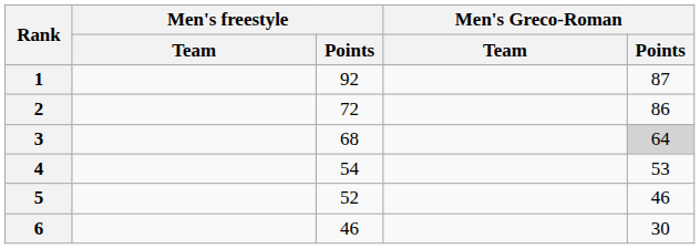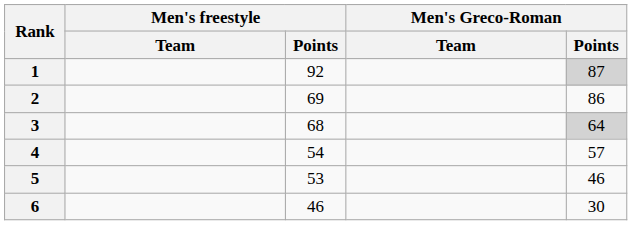1 | Men's Greco-Roman / Points: no background -> lightgrey background
2 | Men's freestyle / Points: 72 -> 69
4 | Men's Greco-Roman / Points: 53 -> 57
5 | Men's freestyle / Points: 52 -> 53
